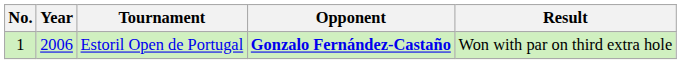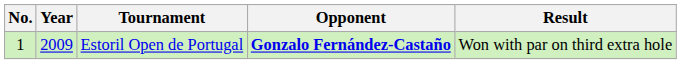Estoril Open de Portugal | Year: 2006 -> 2009
